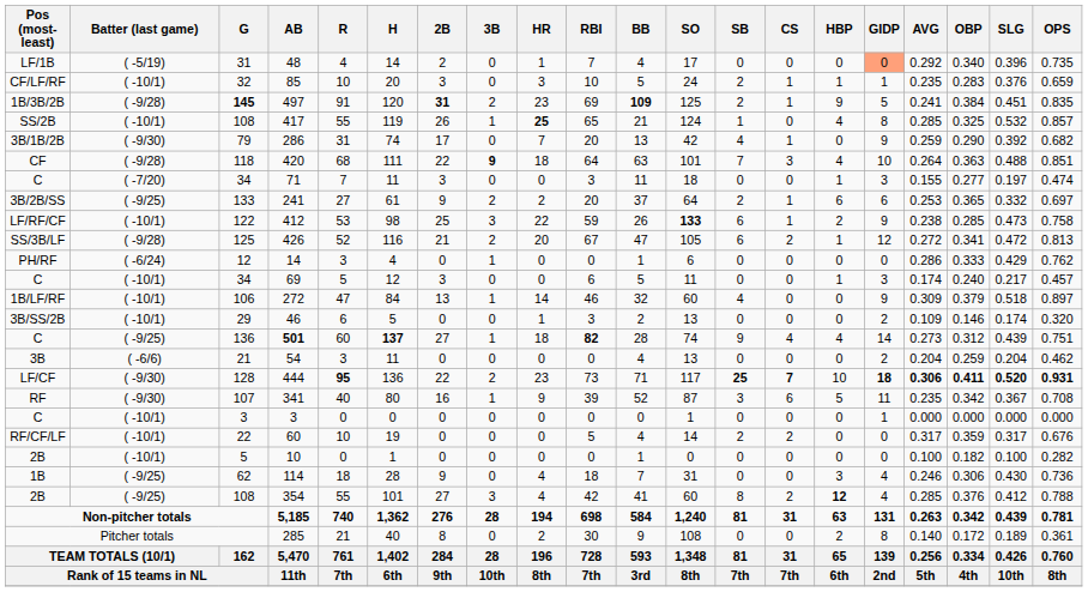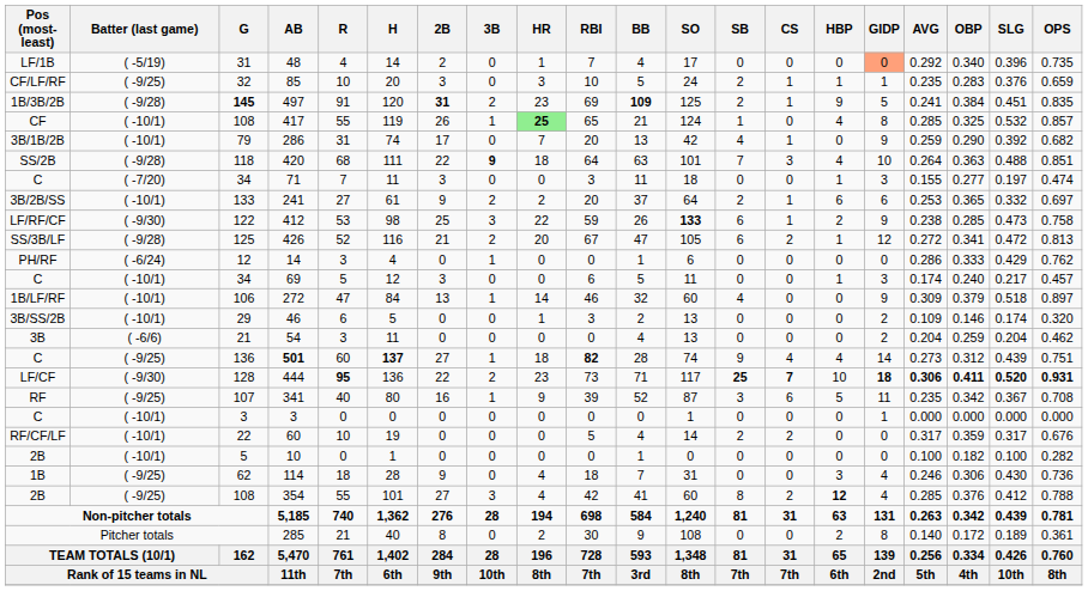85 | Batter (last game): ( -10/1) -> ( -9/25)
417 | Pos (most-least): SS/2B -> CF
417 | HR: no background -> lightgreen background
286 | Batter (last game): ( -9/30) -> ( -10/1)
420 | Pos (most-least): CF -> SS/2B
241 | Batter (last game): ( -9/25) -> ( -10/1)
412 | Batter (last game): ( -10/1) -> ( -9/30)
rows swapped: 501 <-> 54
341 | Batter (last game): ( -9/30) -> ( -9/25)
